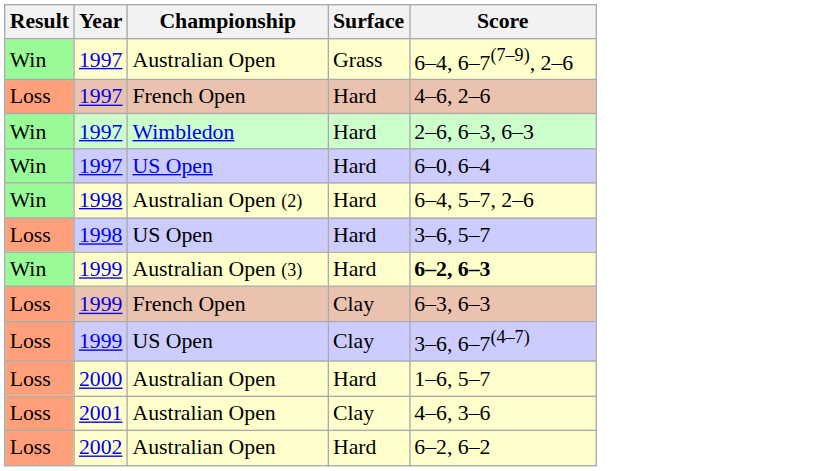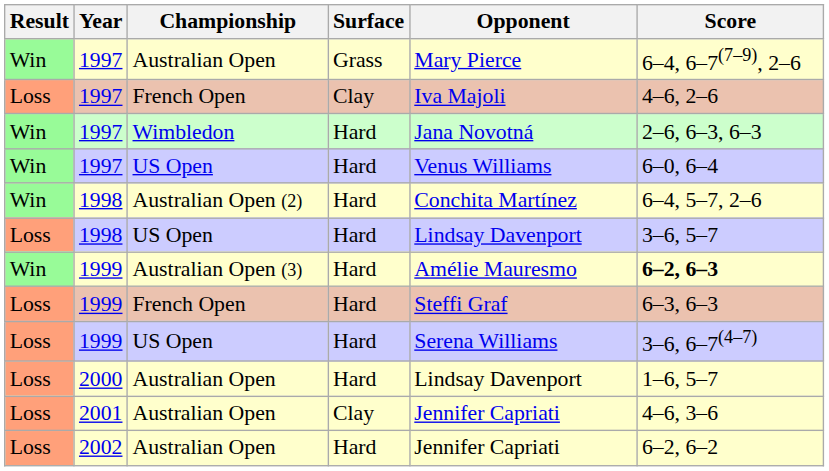+ column: Opponent | Mary Pierce | Iva Majoli | Jana Novotná | Venus Williams | Conchita Martínez | Lindsay Davenport | Amélie Mauresmo | Steffi Graf | Serena Williams | Lindsay Davenport | Jennifer Capriati | Jennifer Capriati
1997 / French Open | Surface: Hard -> Clay
1999 / French Open | Surface: Clay -> Hard
1999 / US Open | Surface: Clay -> Hard
